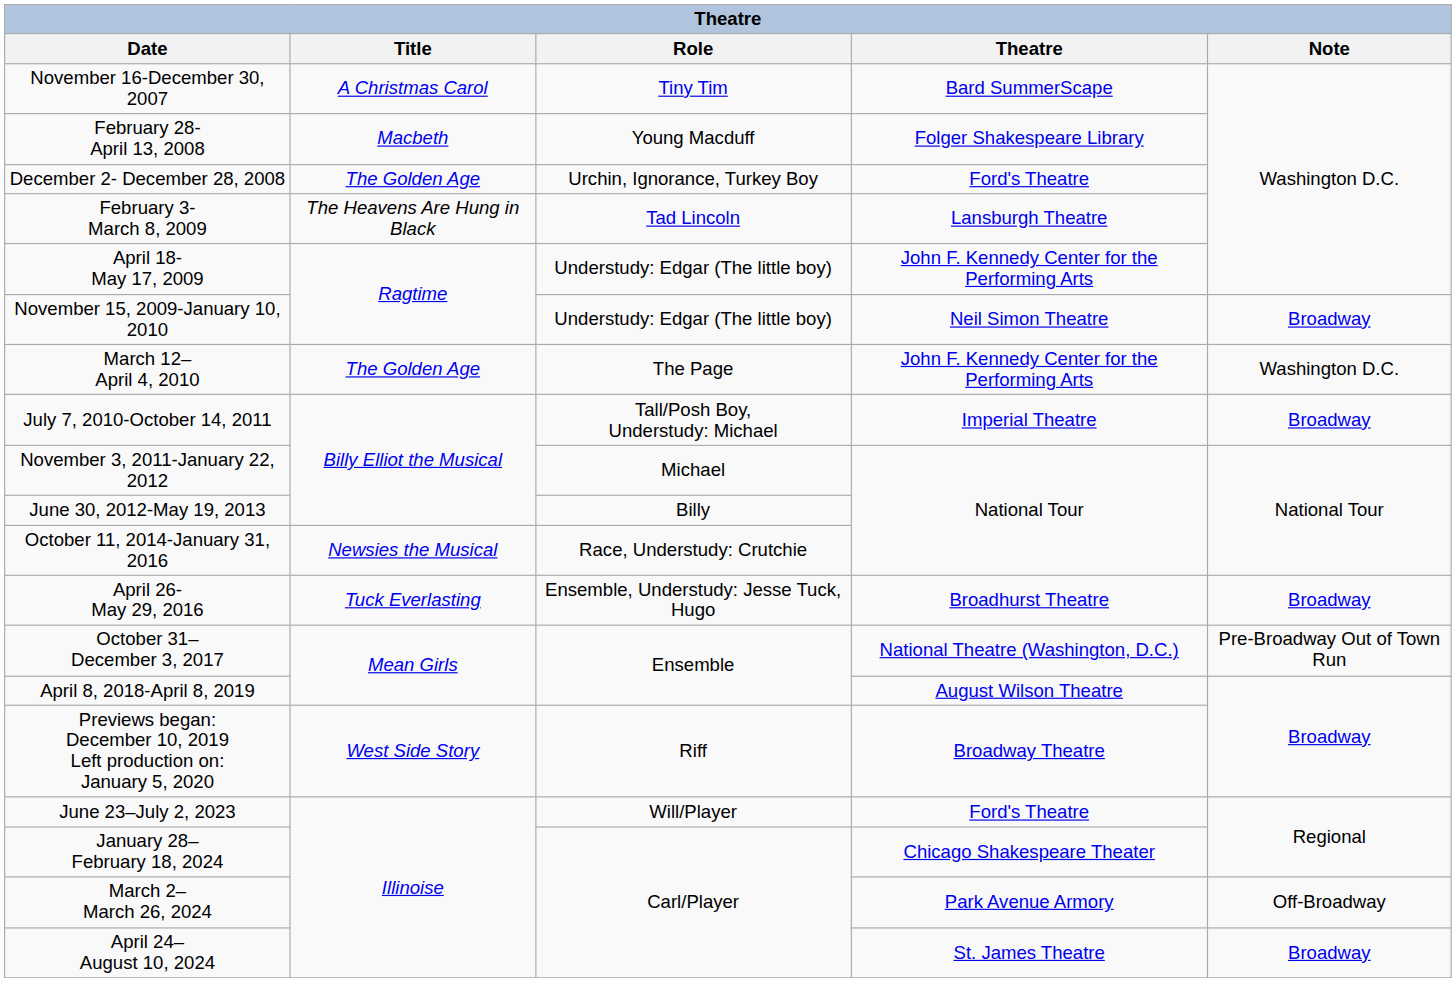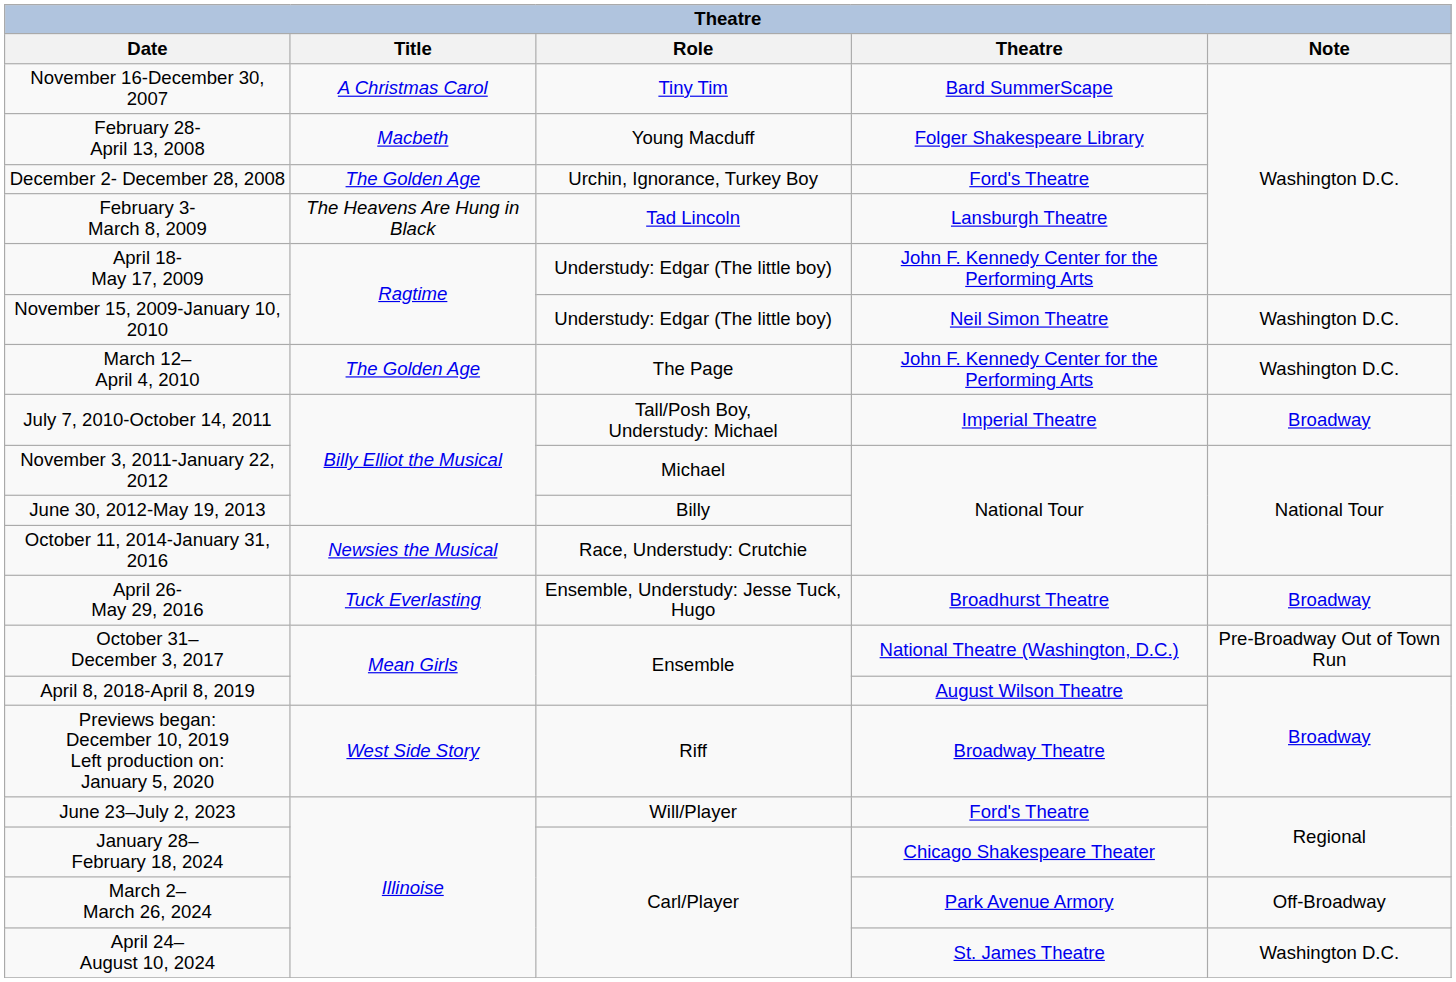November 15, 2009-January 10, 2010 | Note: Broadway -> Washington D.C.
April 24– August 10, 2024 | Note: Broadway -> Washington D.C.
